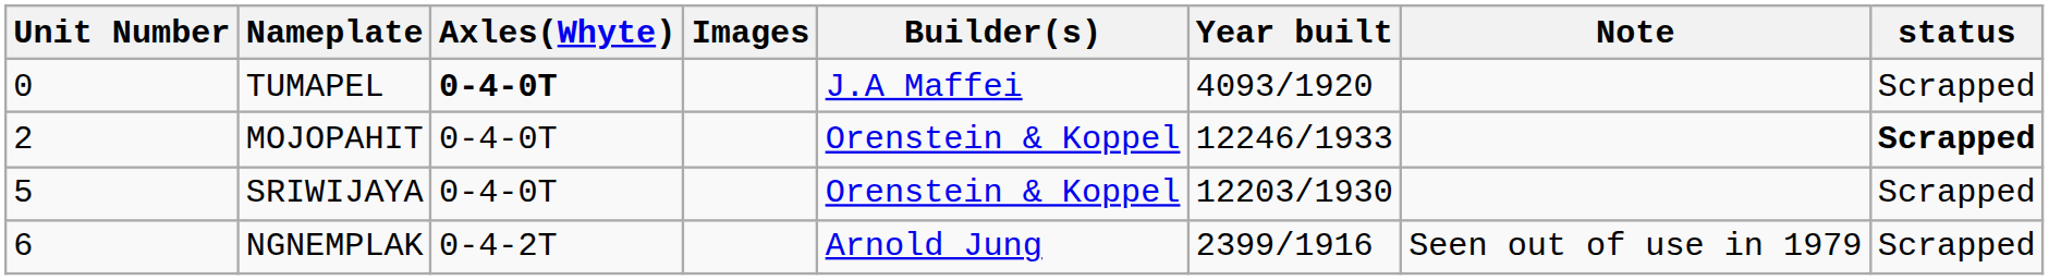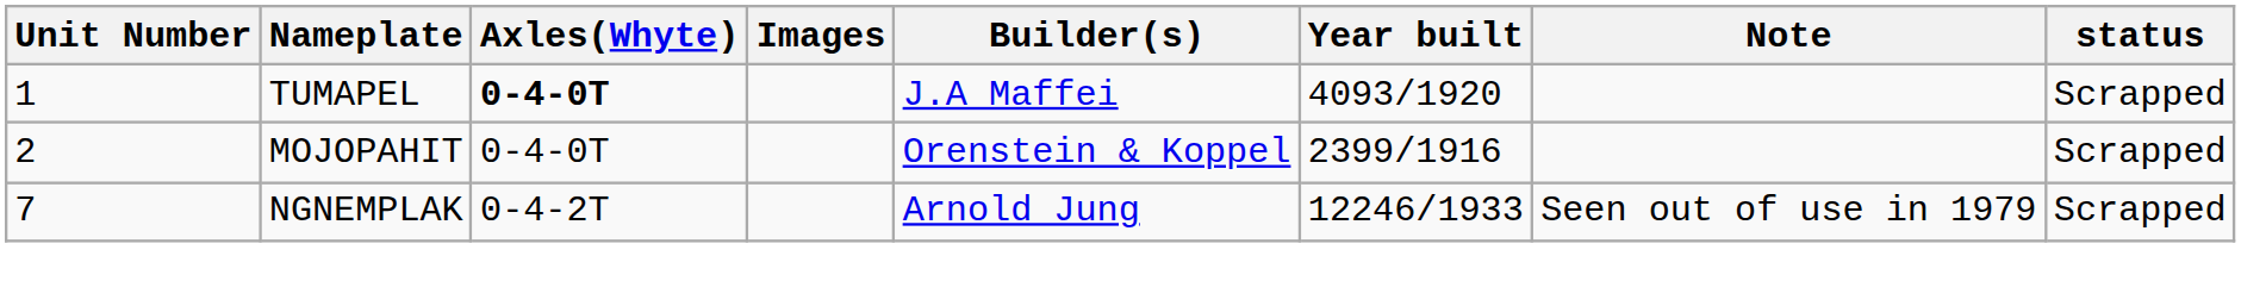TUMAPEL | Unit Number: 0 -> 1
MOJOPAHIT | Year built: 12246/1933 -> 2399/1916
MOJOPAHIT | status: bold -> normal
- row: 5 | SRIWIJAYA | 0-4-0T | Orenstein & Koppel | 12203/1930 | Scrapped
NGNEMPLAK | Unit Number: 6 -> 7
NGNEMPLAK | Year built: 2399/1916 -> 12246/1933
